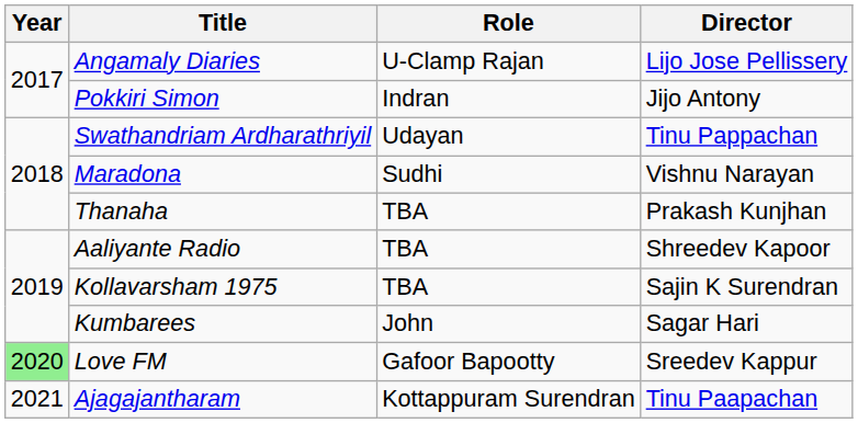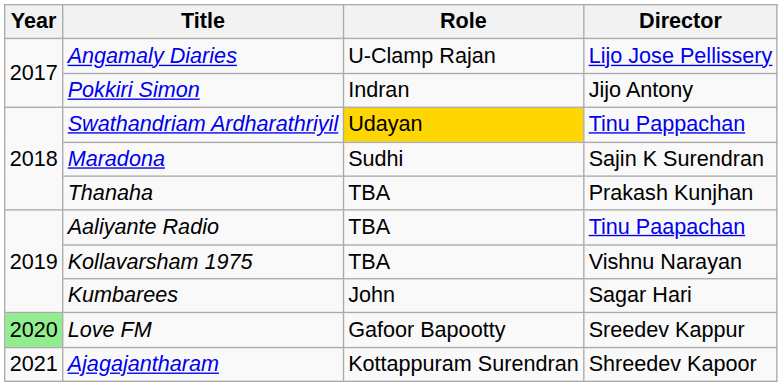Swathandriam Ardharathriyil | Role: no background -> gold background
Maradona | Director: Vishnu Narayan -> Sajin K Surendran
Aaliyante Radio | Director: Shreedev Kapoor -> Tinu Paapachan
Kollavarsham 1975 | Director: Sajin K Surendran -> Vishnu Narayan
Ajagajantharam | Director: Tinu Paapachan -> Shreedev Kapoor
